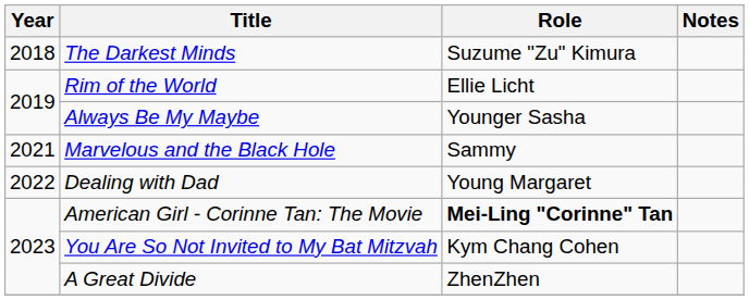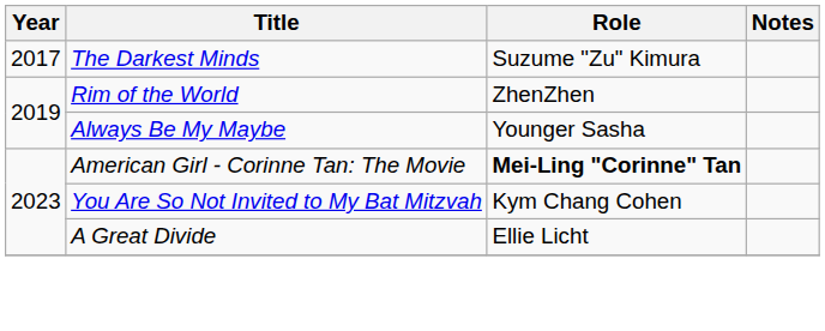The Darkest Minds | Year: 2018 -> 2017
Rim of the World | Role: Ellie Licht -> ZhenZhen
- row: 2021 | Marvelous and the Black Hole | Sammy
- row: 2022 | Dealing with Dad | Young Margaret
A Great Divide | Role: ZhenZhen -> Ellie Licht
